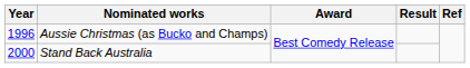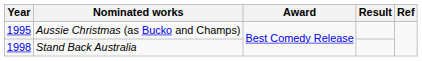Aussie Christmas (as Bucko and Champs) | Year: 1996 -> 1995
Stand Back Australia | Year: 2000 -> 1998
